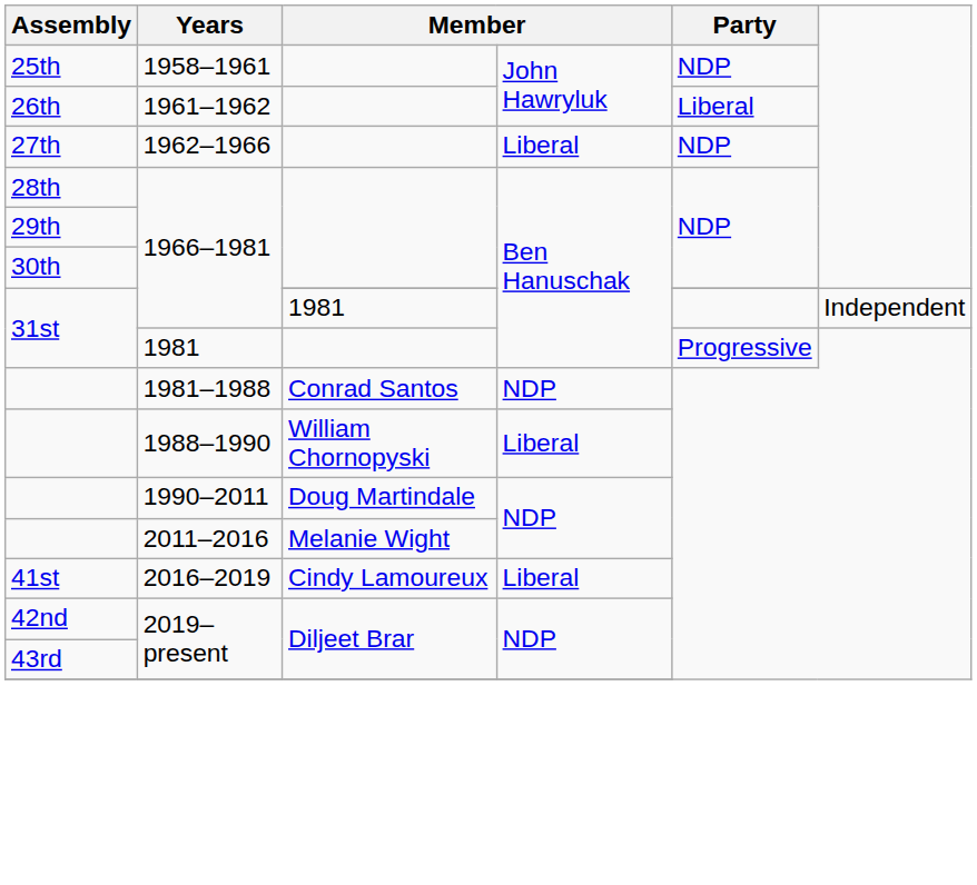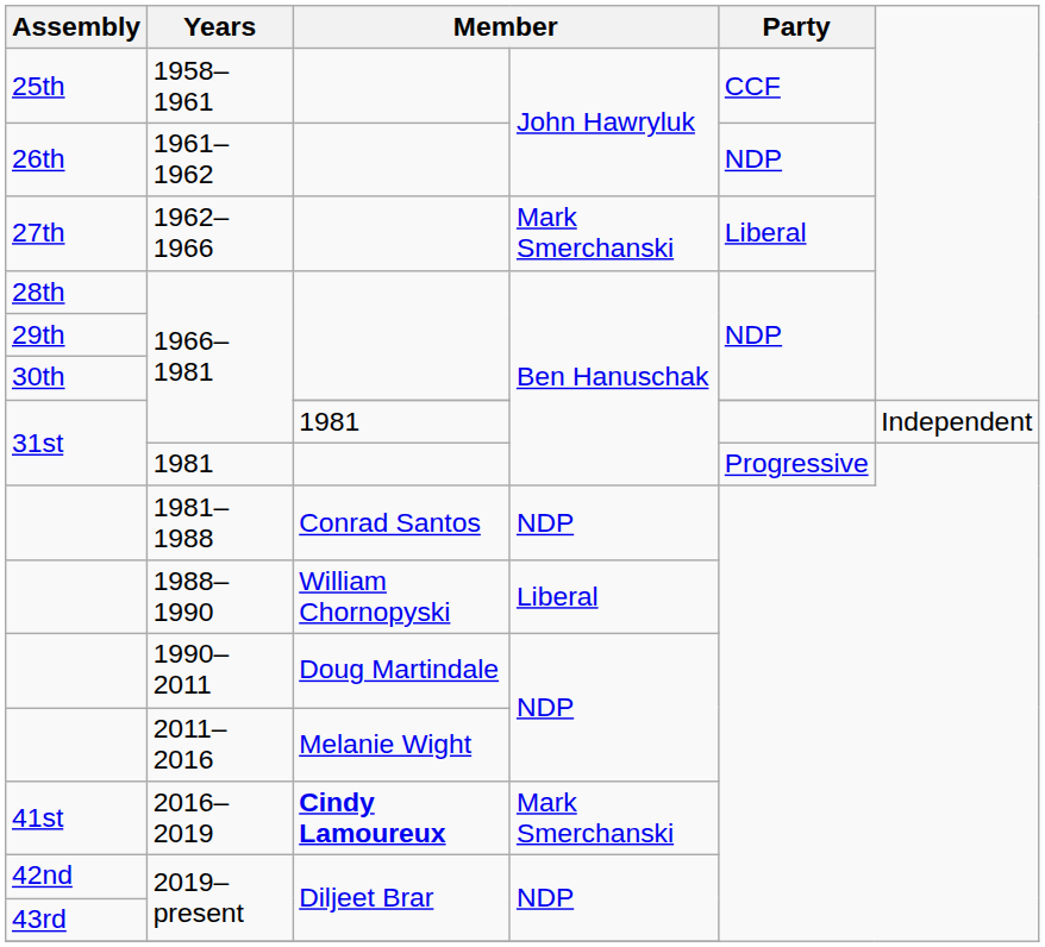25th | Party: NDP -> CCF
26th | Party: Liberal -> NDP
27th | column 4: Liberal -> Mark Smerchanski
27th | Party: NDP -> Liberal
41st | column 3: normal -> bold
41st | column 4: Liberal -> Mark Smerchanski
